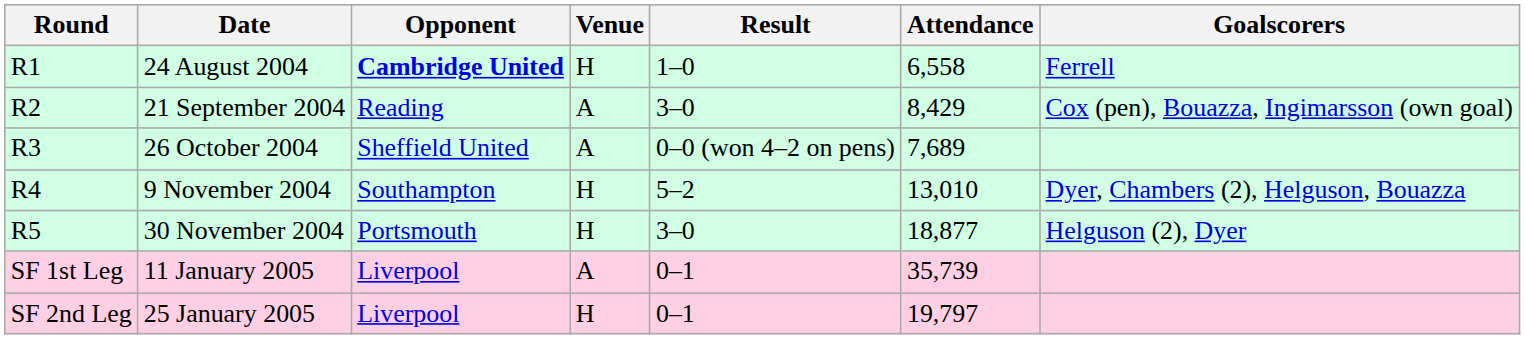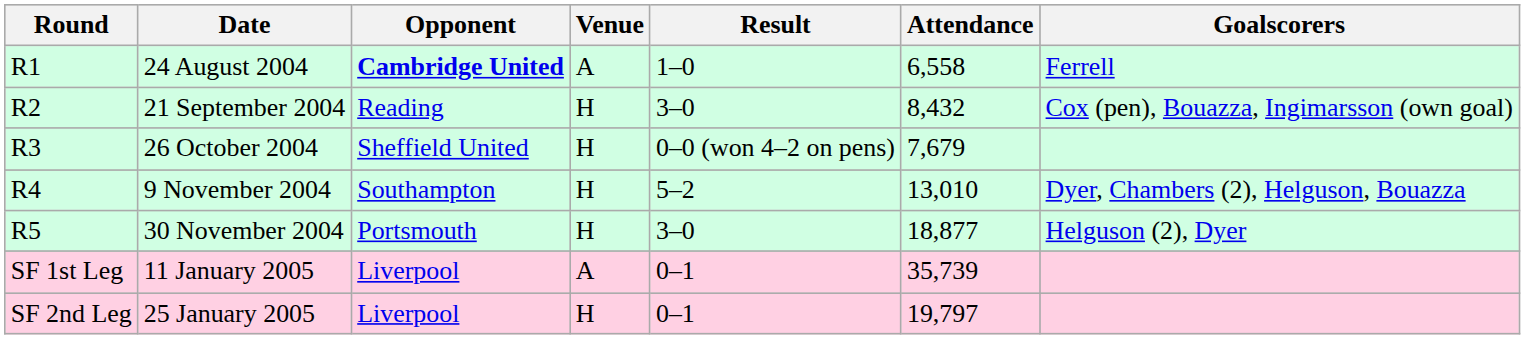24 August 2004 | Venue: H -> A
21 September 2004 | Venue: A -> H
21 September 2004 | Attendance: 8,429 -> 8,432
26 October 2004 | Venue: A -> H
26 October 2004 | Attendance: 7,689 -> 7,679
